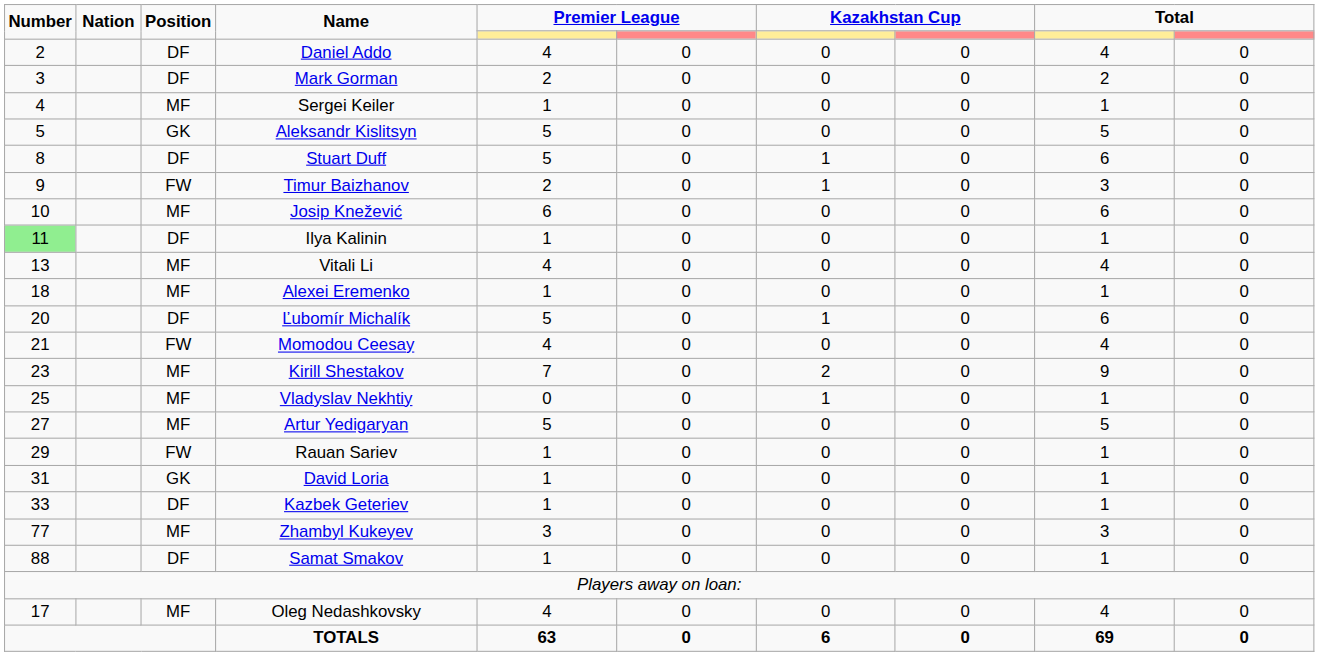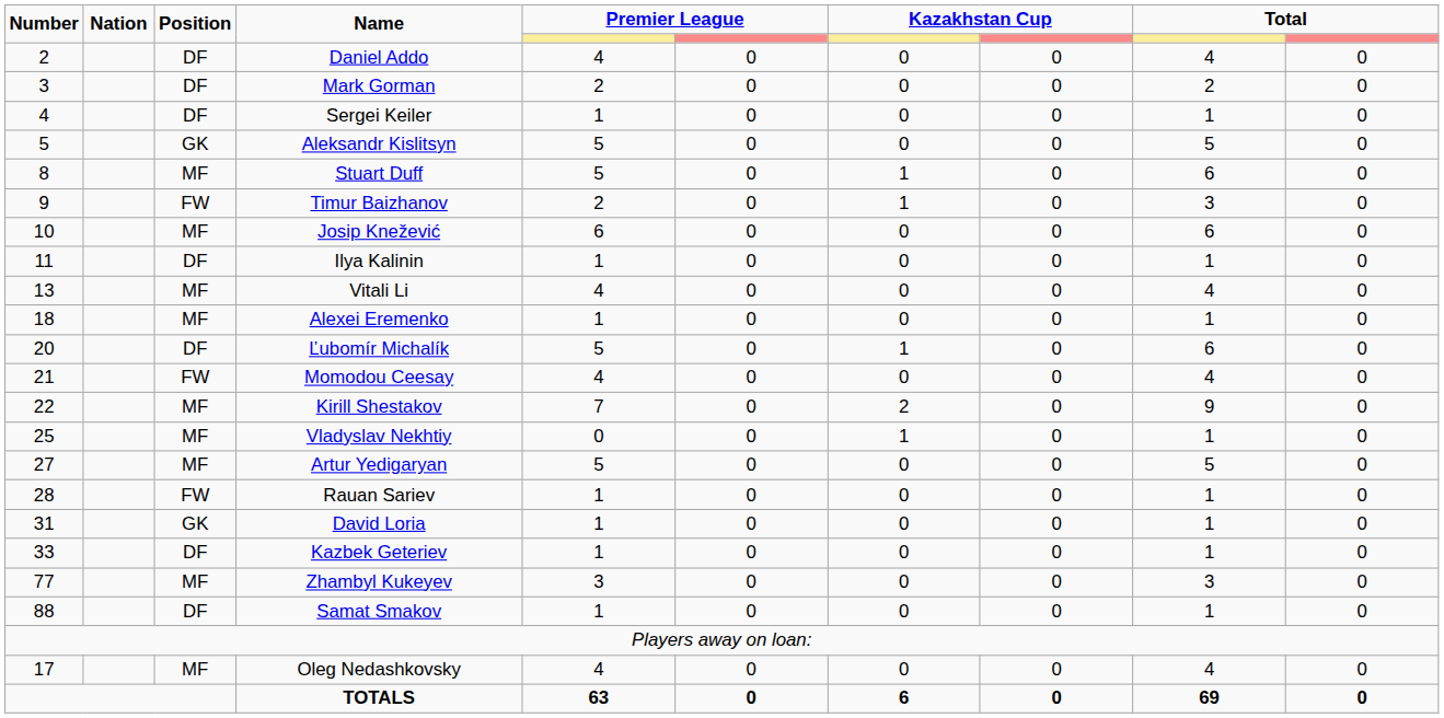Sergei Keiler | Position: MF -> DF
Stuart Duff | Position: DF -> MF
Ilya Kalinin | Number: lightgreen background -> no background
Kirill Shestakov | Number: 23 -> 22
Rauan Sariev | Number: 29 -> 28
